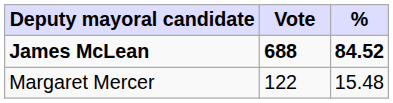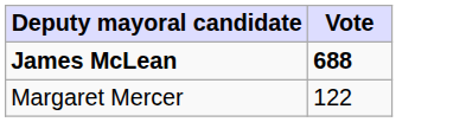- column: % | 84.52 | 15.48
